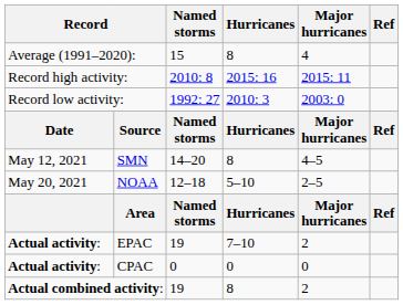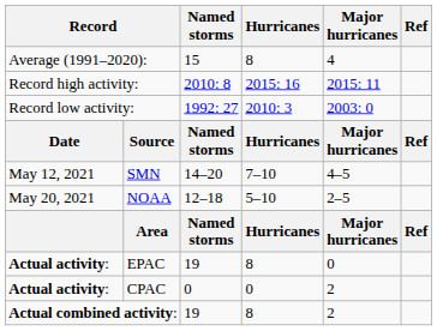SMN | Hurricanes: 8 -> 7–10
EPAC | Hurricanes: 7–10 -> 8
EPAC | Major hurricanes: 2 -> 0
CPAC | Major hurricanes: 0 -> 2
